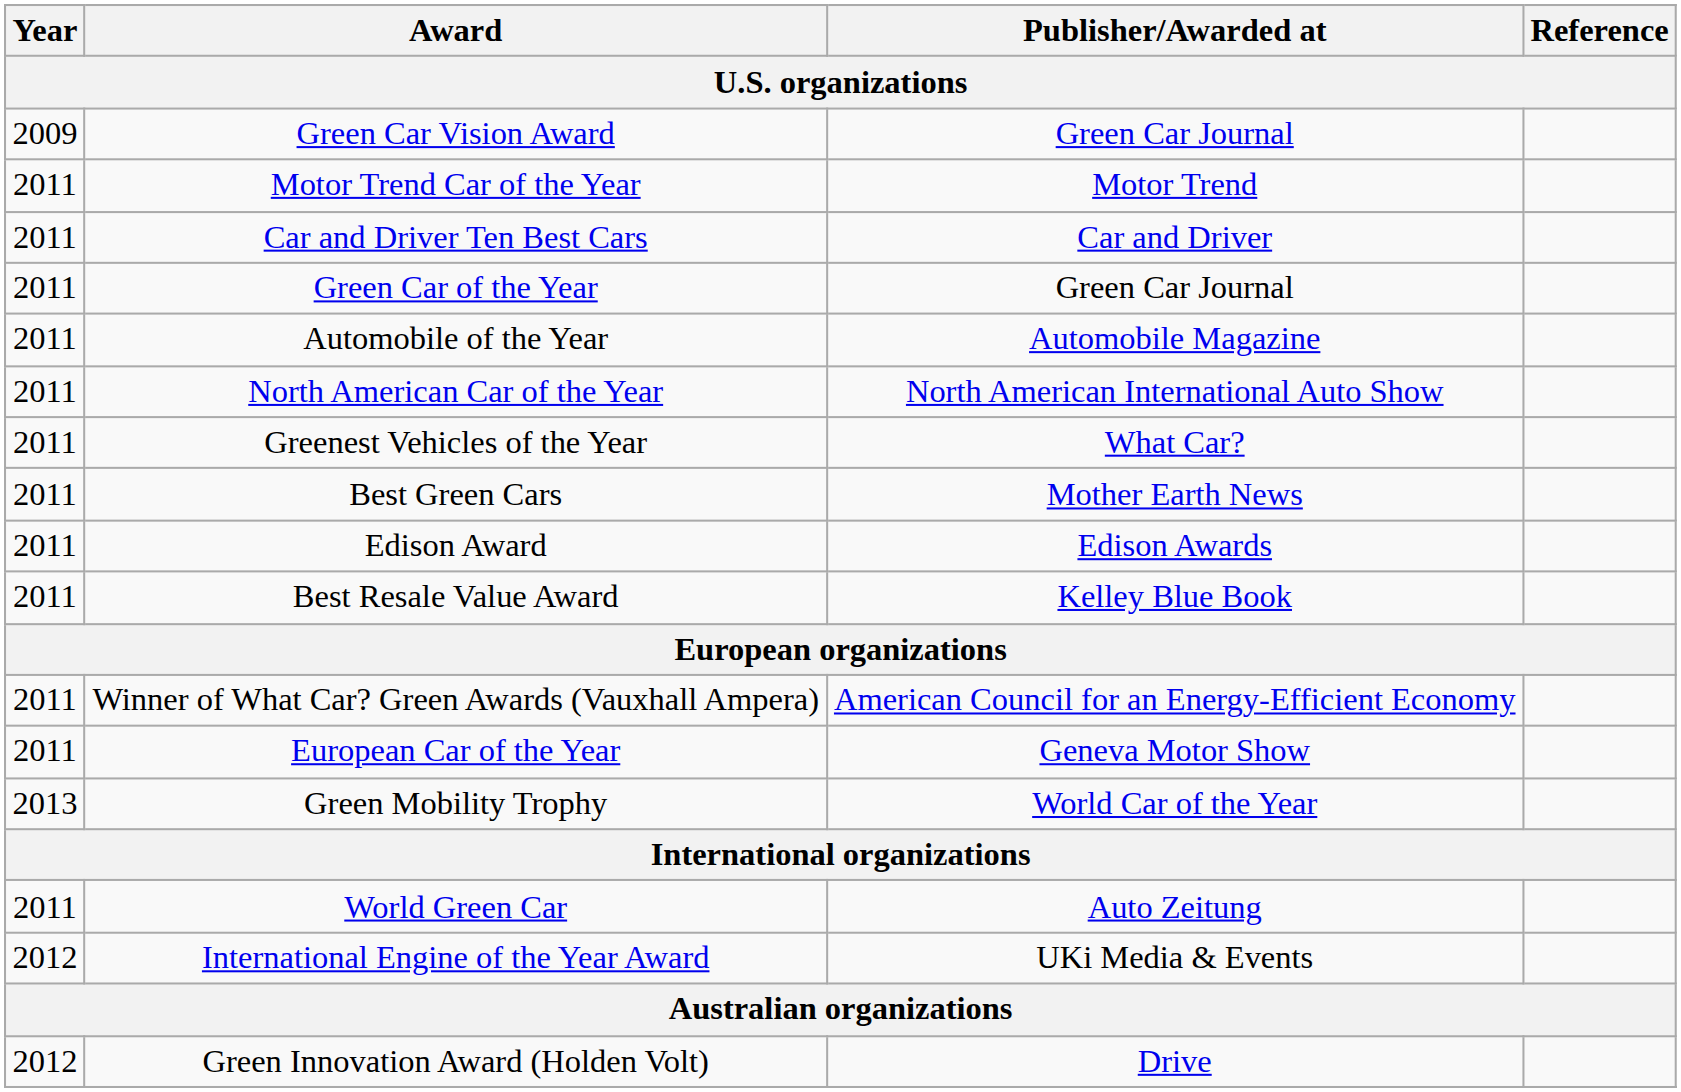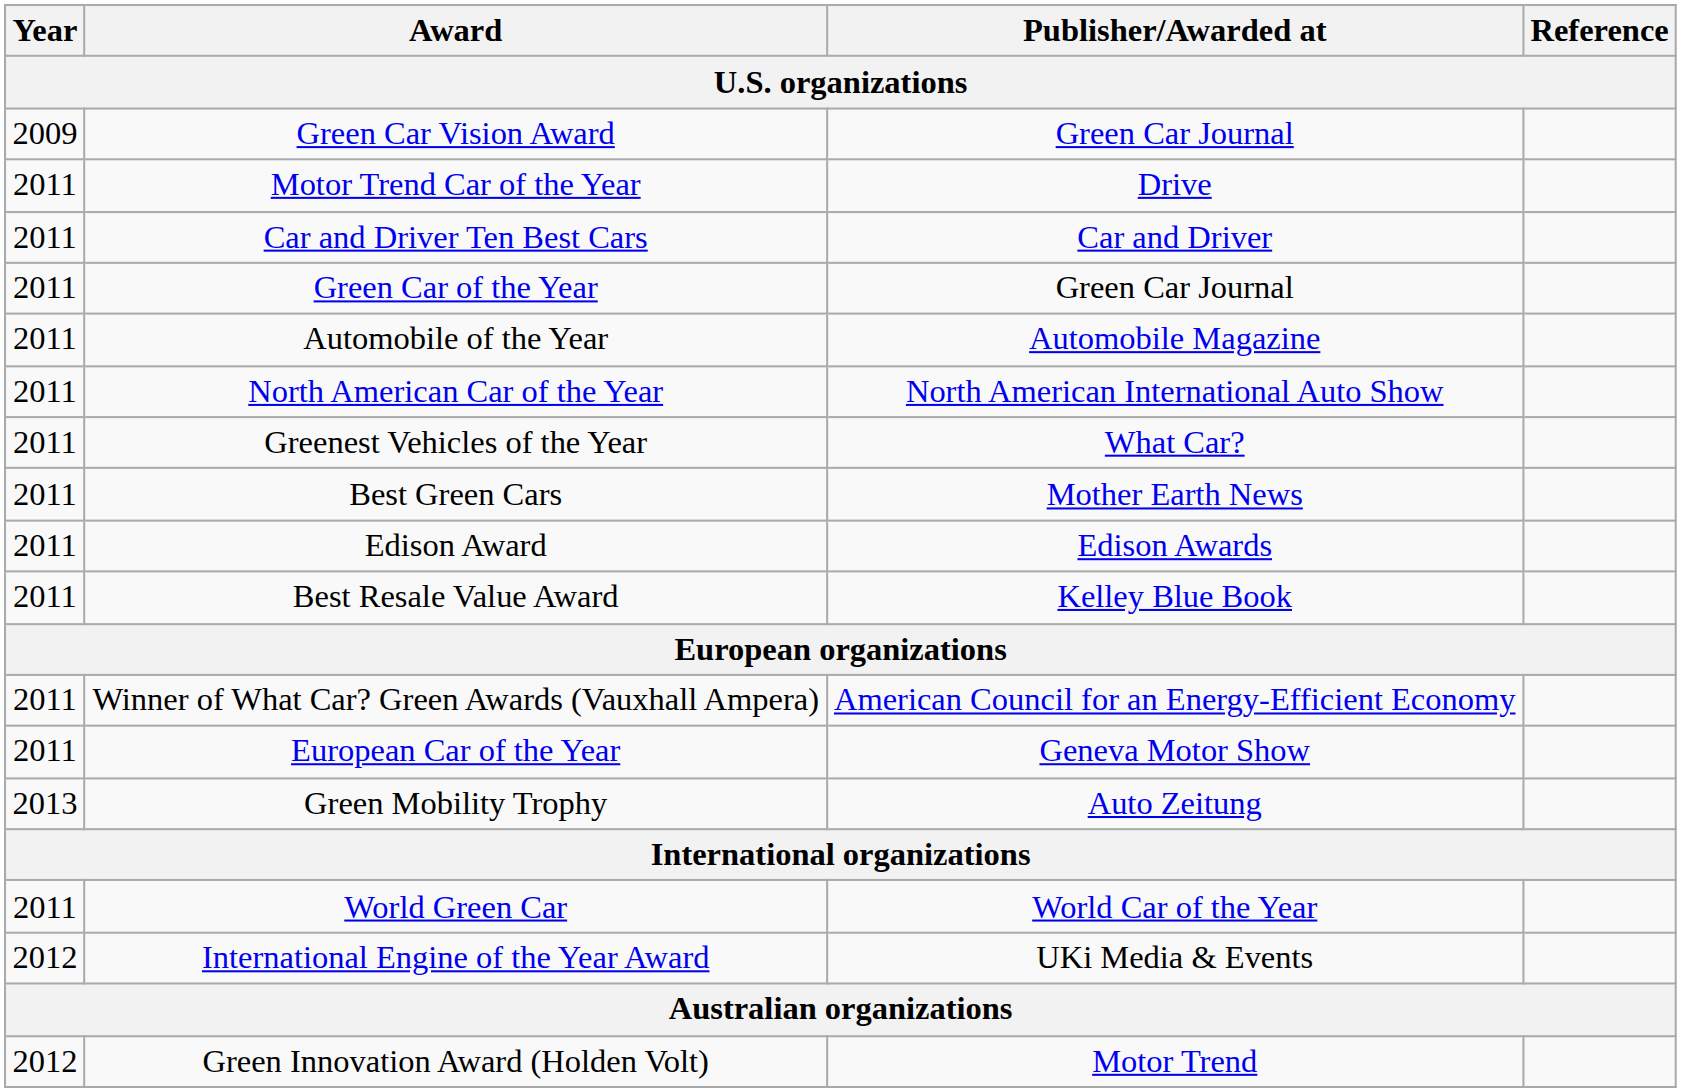Motor Trend Car of the Year | Publisher/Awarded at: Motor Trend -> Drive
Green Mobility Trophy | Publisher/Awarded at: World Car of the Year -> Auto Zeitung
World Green Car | Publisher/Awarded at: Auto Zeitung -> World Car of the Year
Green Innovation Award (Holden Volt) | Publisher/Awarded at: Drive -> Motor Trend
